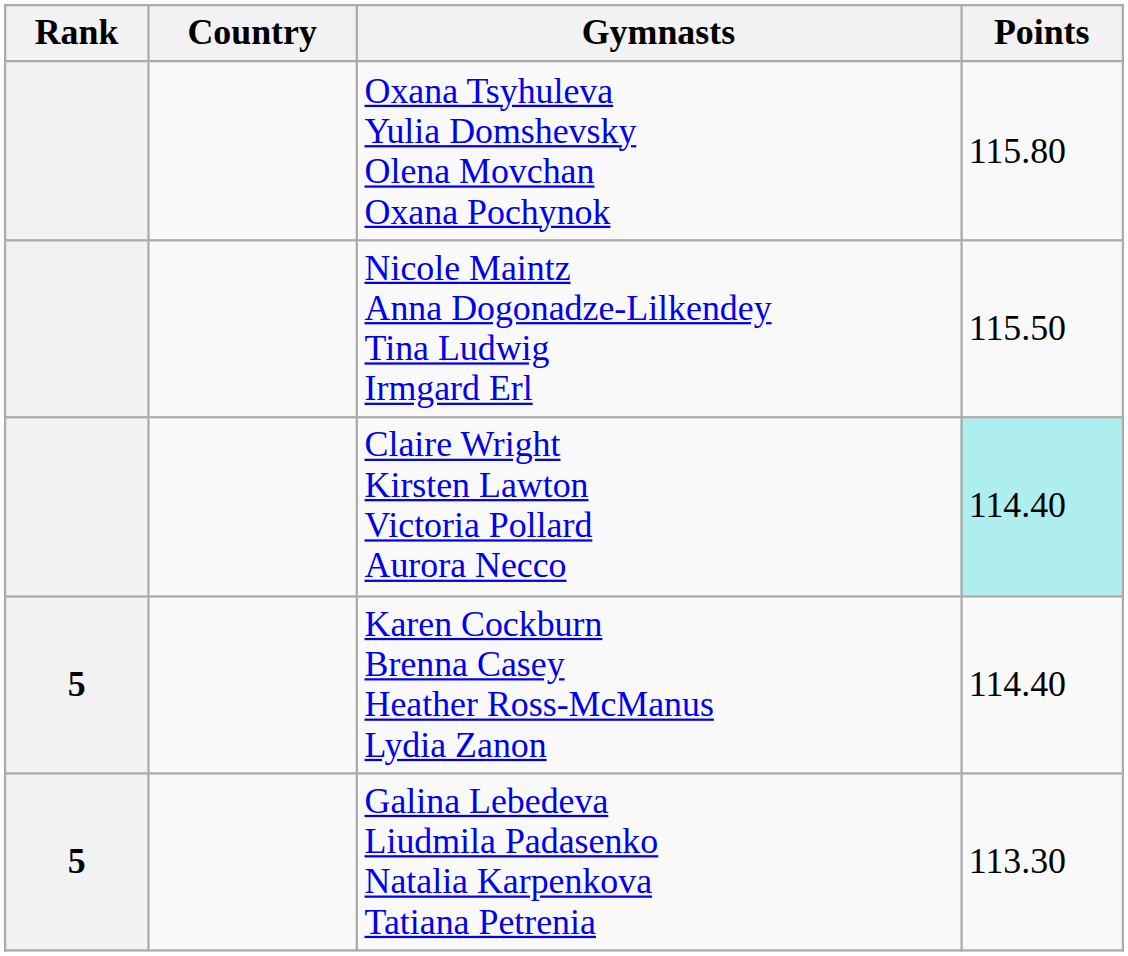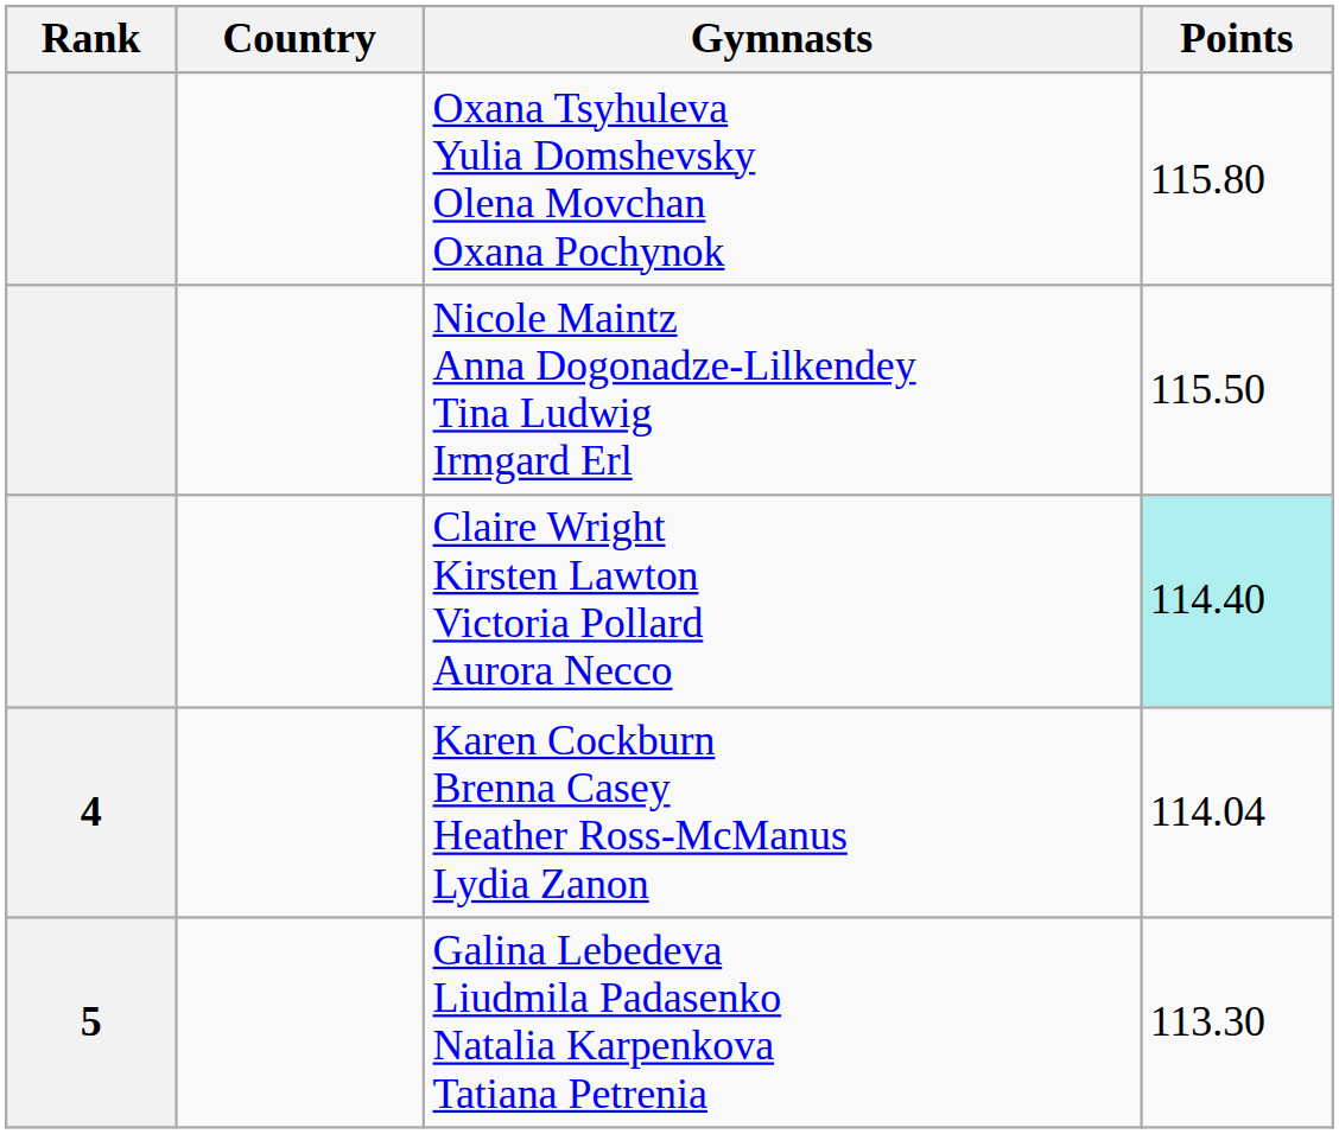Karen Cockburn Brenna Casey Heather Ross-McManus Lydia Zanon | Rank: 5 -> 4
Karen Cockburn Brenna Casey Heather Ross-McManus Lydia Zanon | Points: 114.40 -> 114.04
